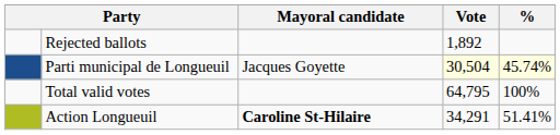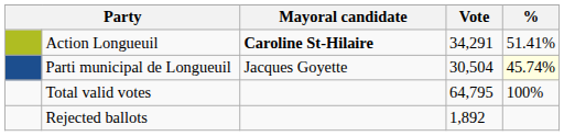rows swapped: Action Longueuil <-> Rejected ballots
Parti municipal de Longueuil | Vote: lightyellow background -> no background
